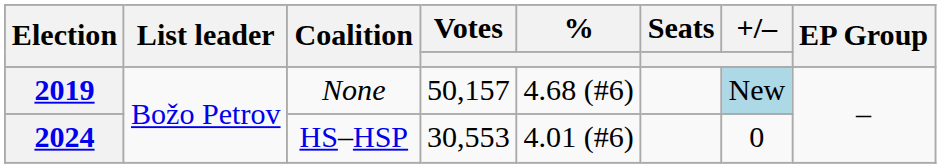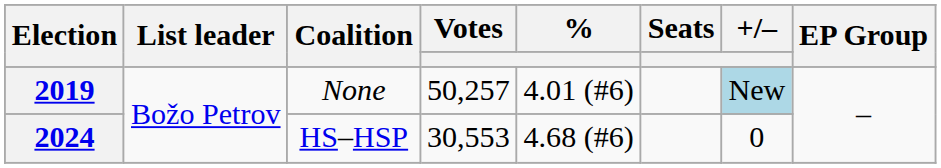2019 | Votes: 50,157 -> 50,257
2019 | %: 4.68 (#6) -> 4.01 (#6)
2024 | %: 4.01 (#6) -> 4.68 (#6)
